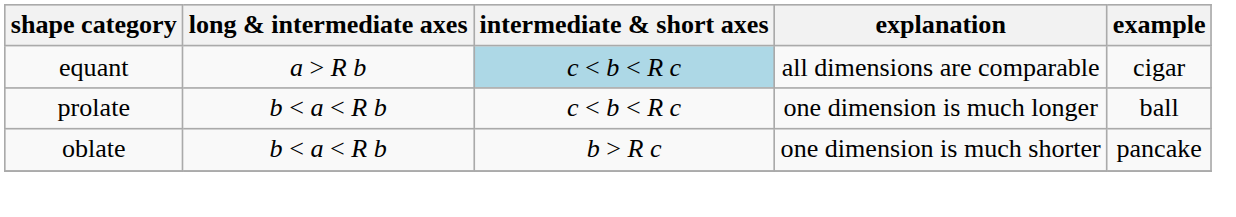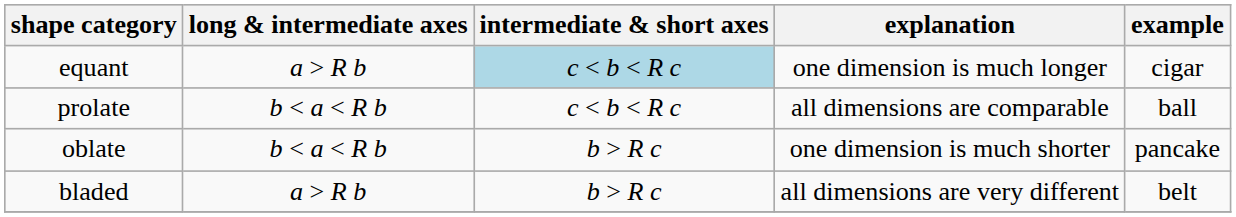equant | explanation: all dimensions are comparable -> one dimension is much longer
prolate | explanation: one dimension is much longer -> all dimensions are comparable
+ row: bladed | a > R b | b > R c | all dimensions are very different | belt
